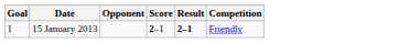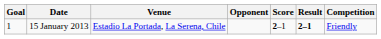+ column: Venue | Estadio La Portada, La Serena, Chile
